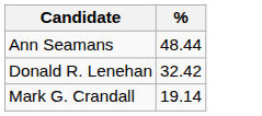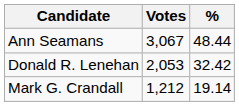+ column: Votes | 3,067 | 2,053 | 1,212
